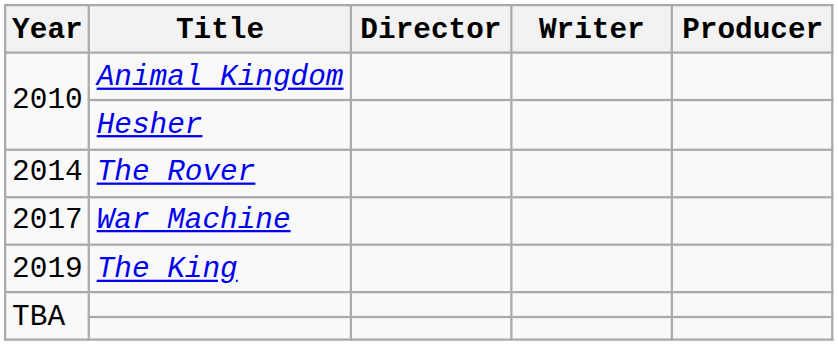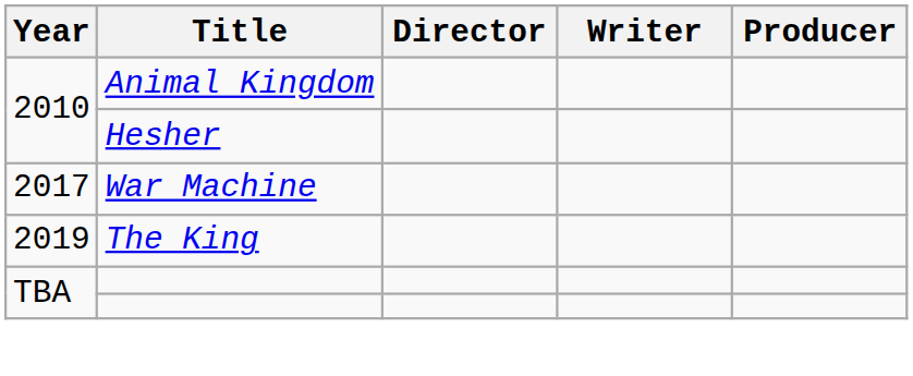- row: 2014 | The Rover
